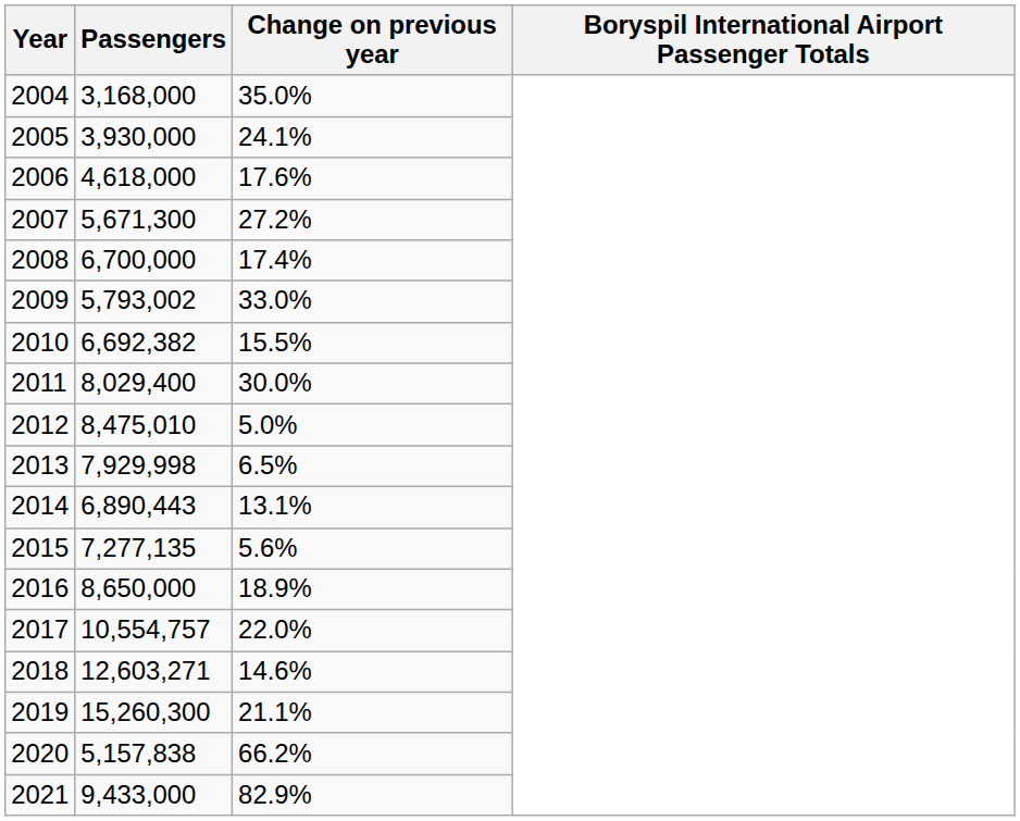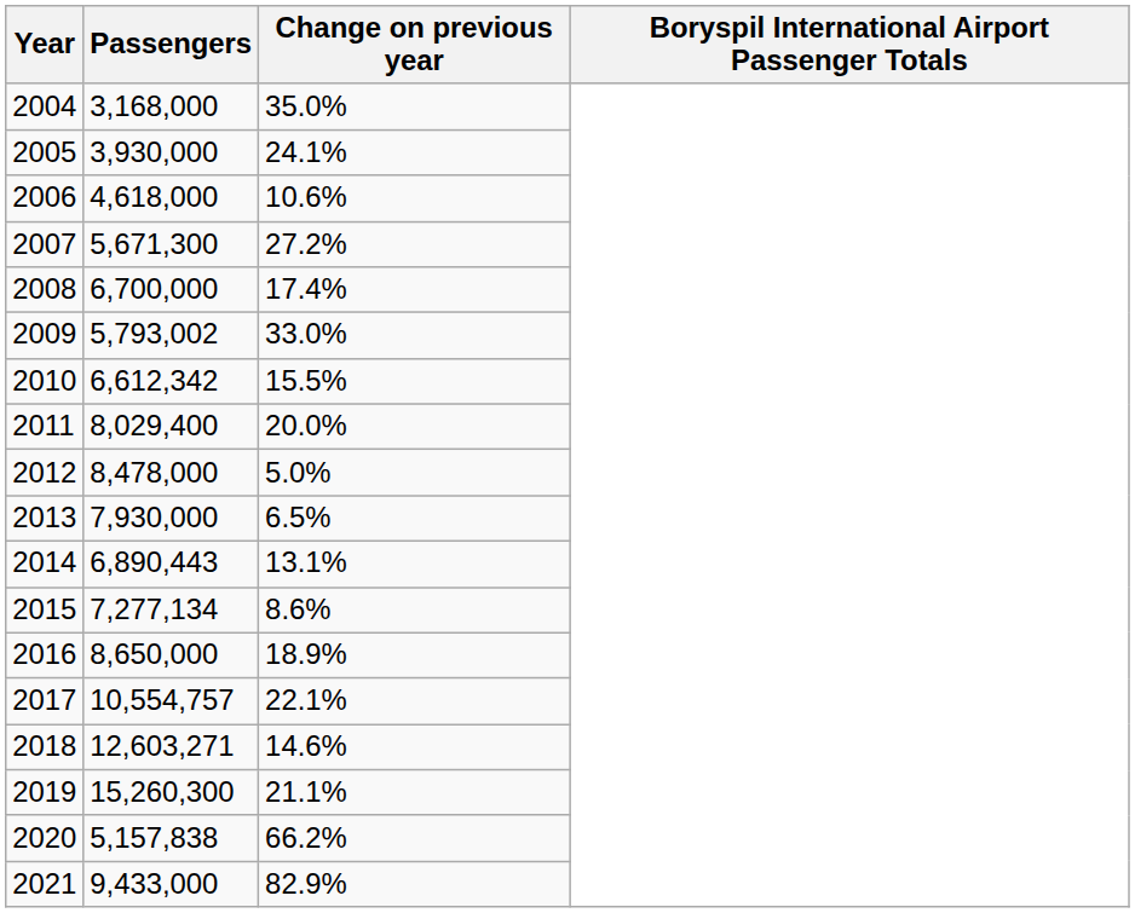2006 | Change on previous year: 17.6% -> 10.6%
2010 | Passengers: 6,692,382 -> 6,612,342
2011 | Change on previous year: 30.0% -> 20.0%
2012 | Passengers: 8,475,010 -> 8,478,000
2013 | Passengers: 7,929,998 -> 7,930,000
2015 | Passengers: 7,277,135 -> 7,277,134
2015 | Change on previous year: 5.6% -> 8.6%
2017 | Change on previous year: 22.0% -> 22.1%
